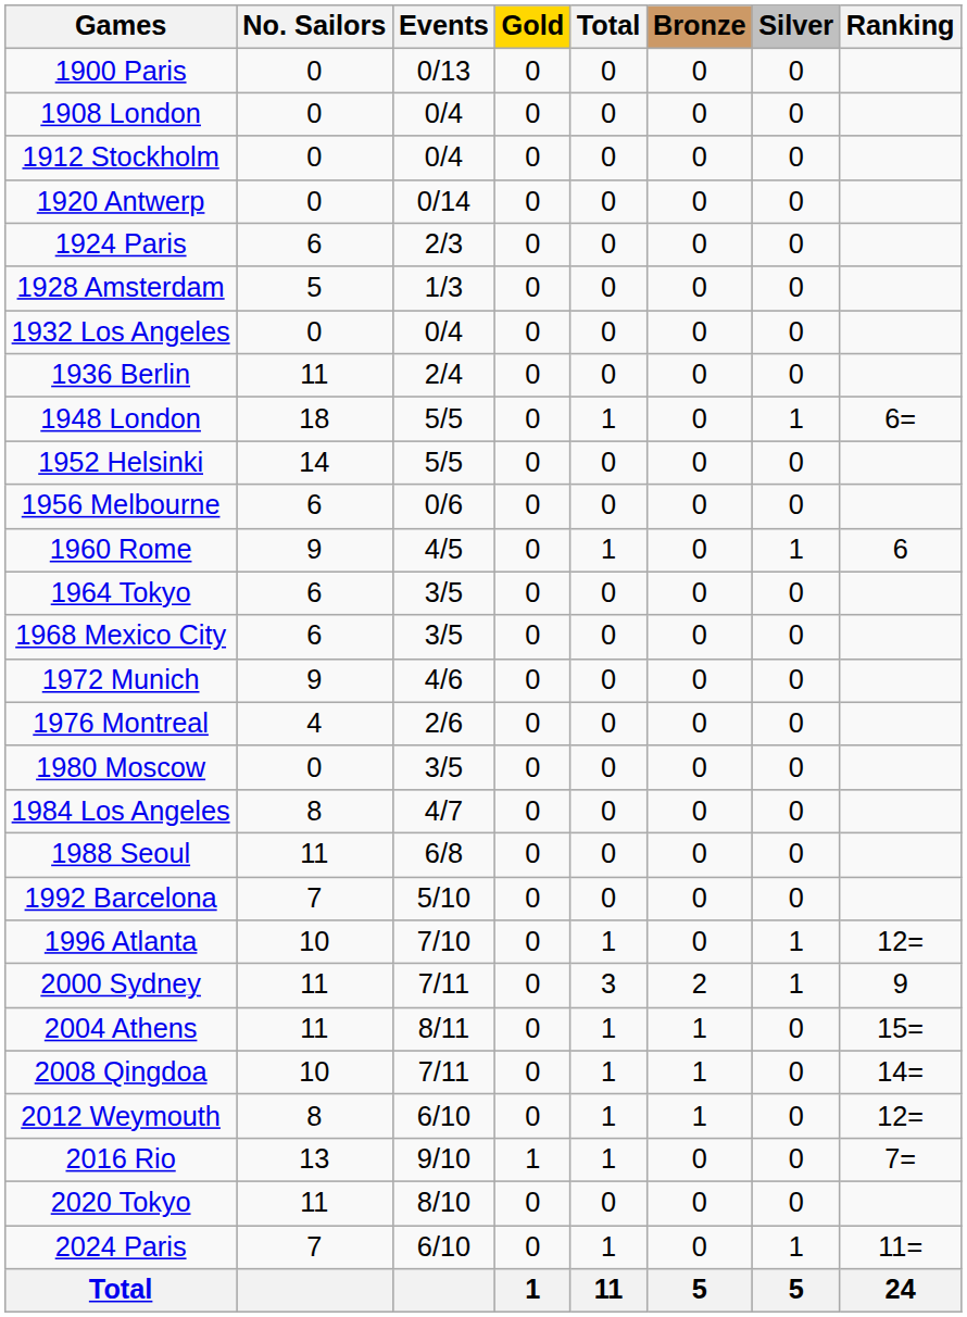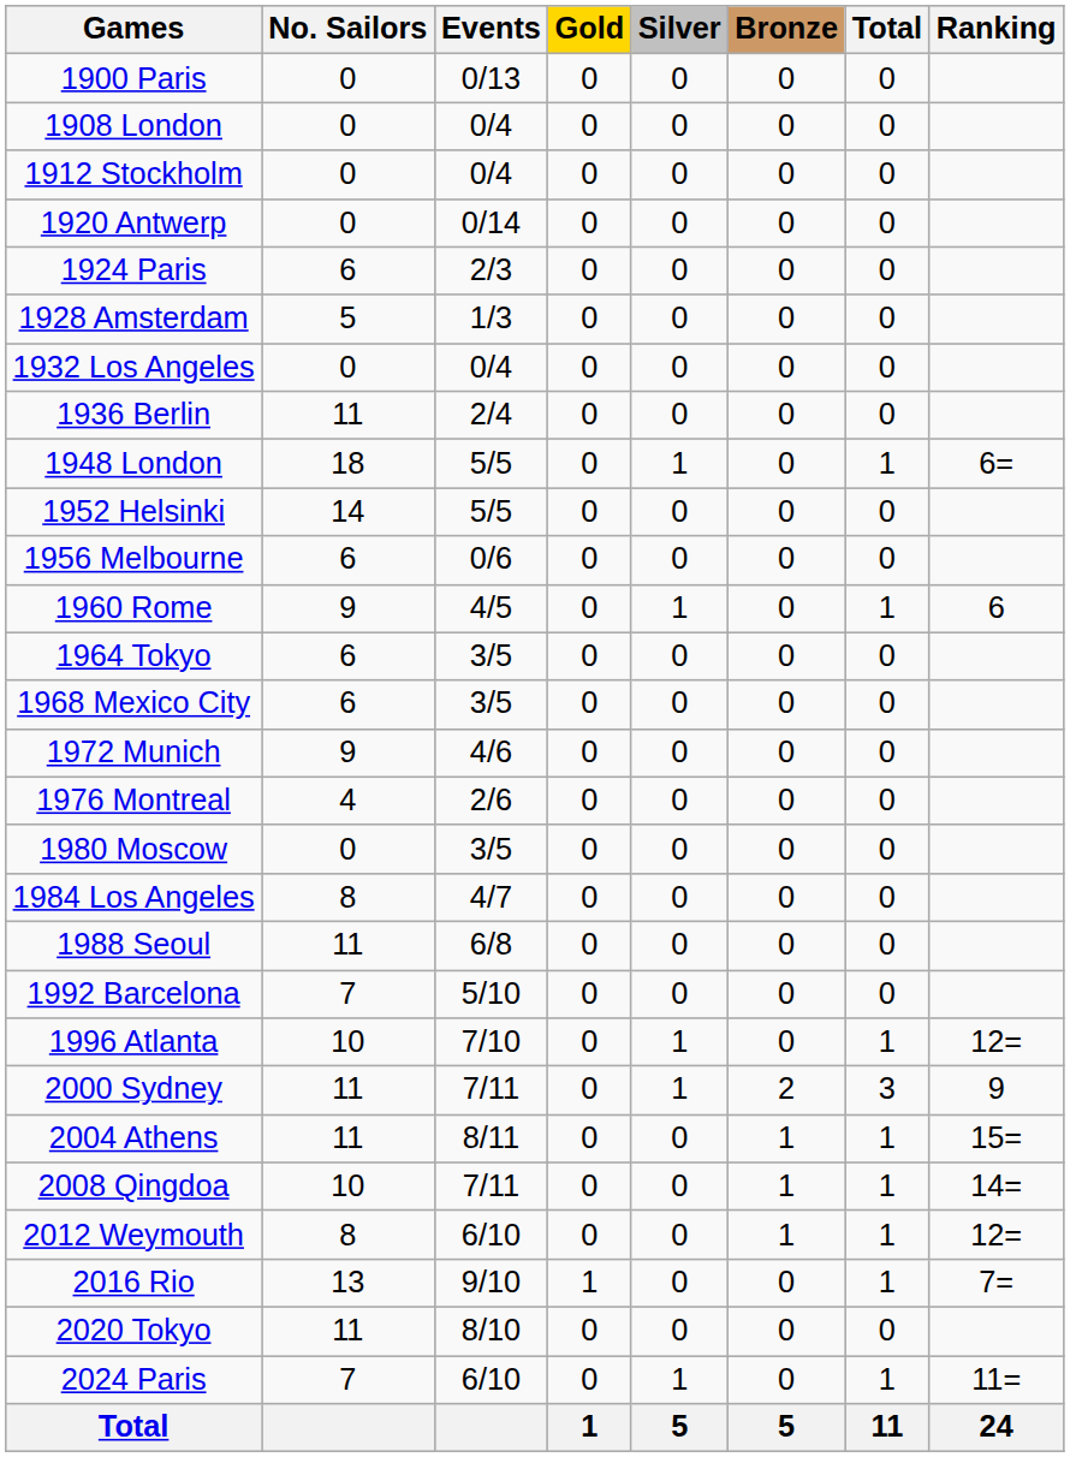columns swapped: Silver <-> Total
